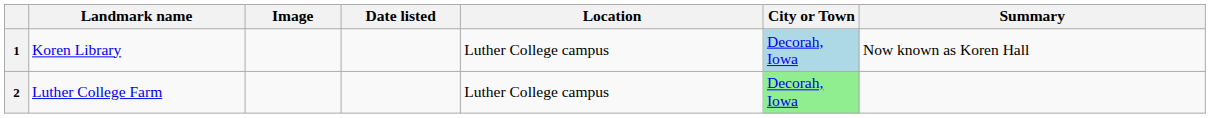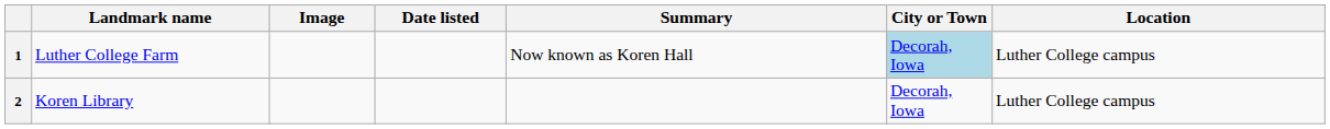columns swapped: Location <-> Summary
1 | Landmark name: Koren Library -> Luther College Farm
2 | Landmark name: Luther College Farm -> Koren Library
2 | City or Town: lightgreen background -> no background
